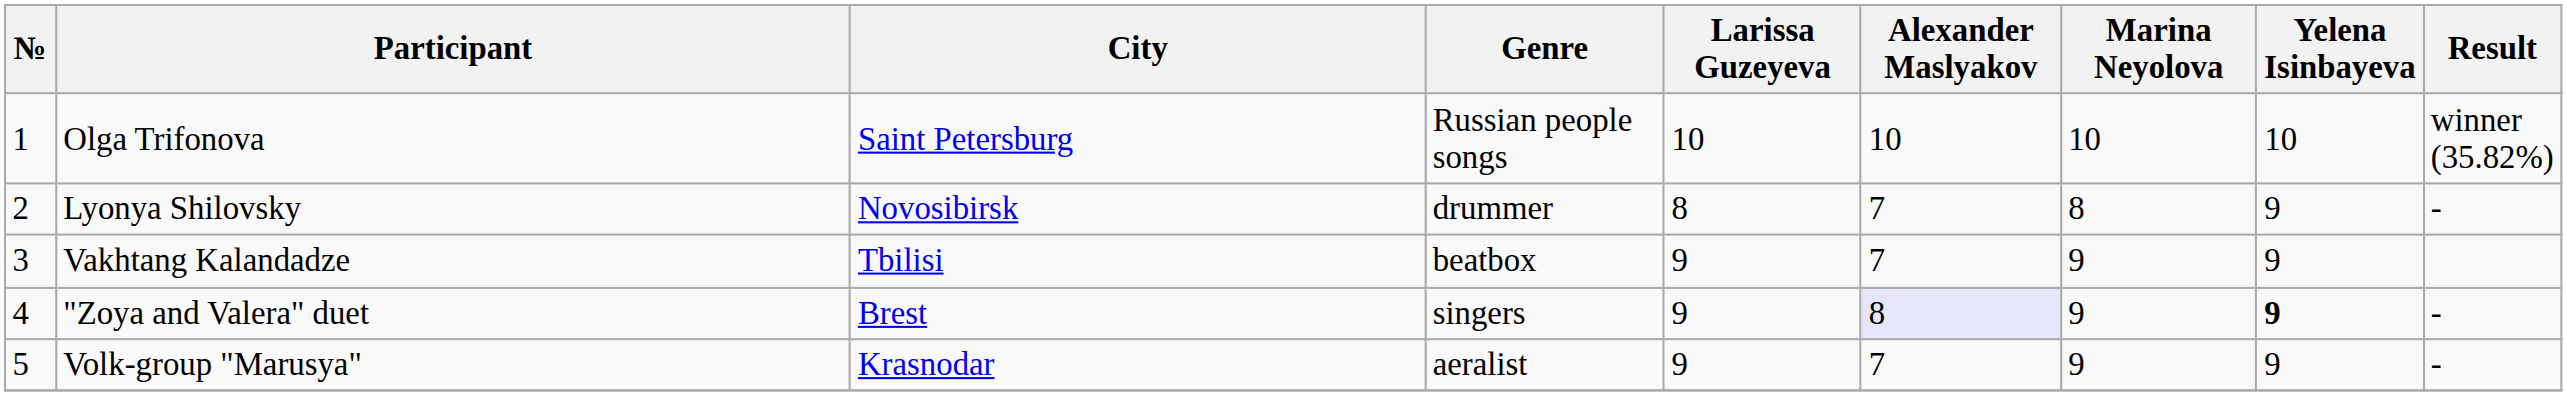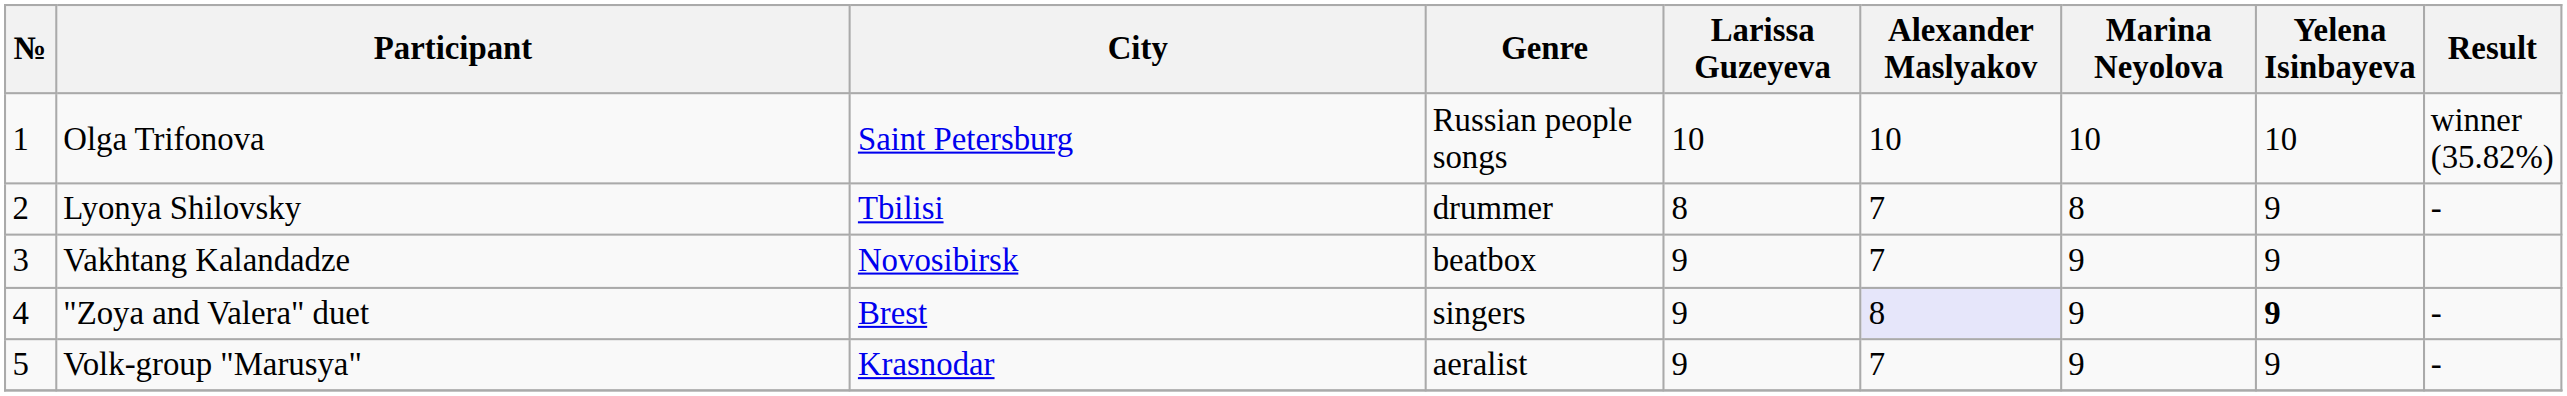Lyonya Shilovsky | City: Novosibirsk -> Tbilisi
Vakhtang Kalandadze | City: Tbilisi -> Novosibirsk
